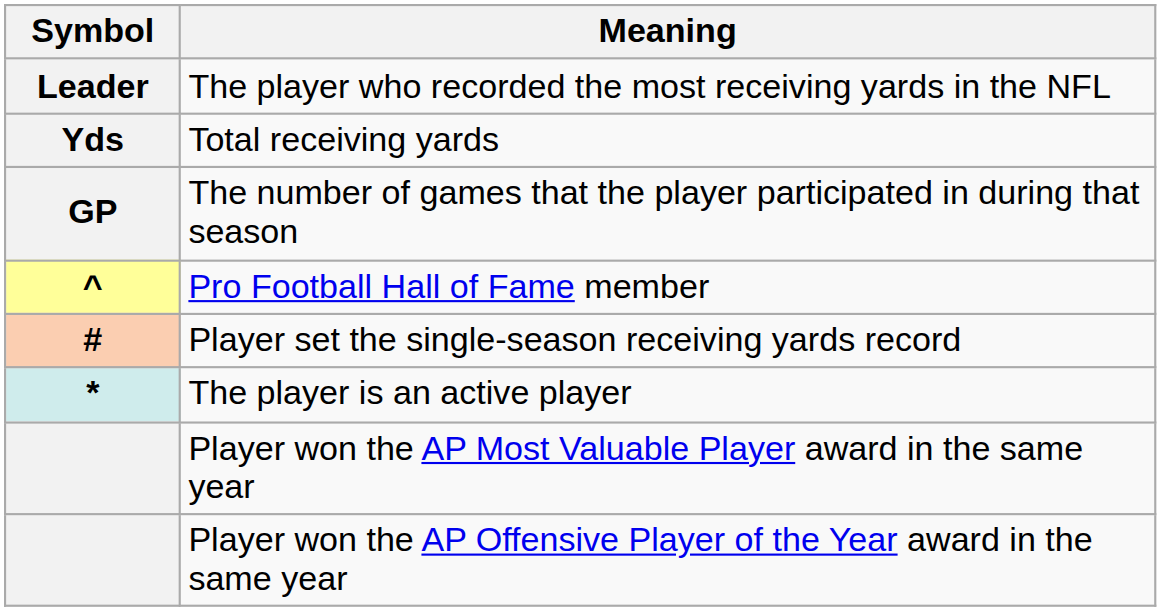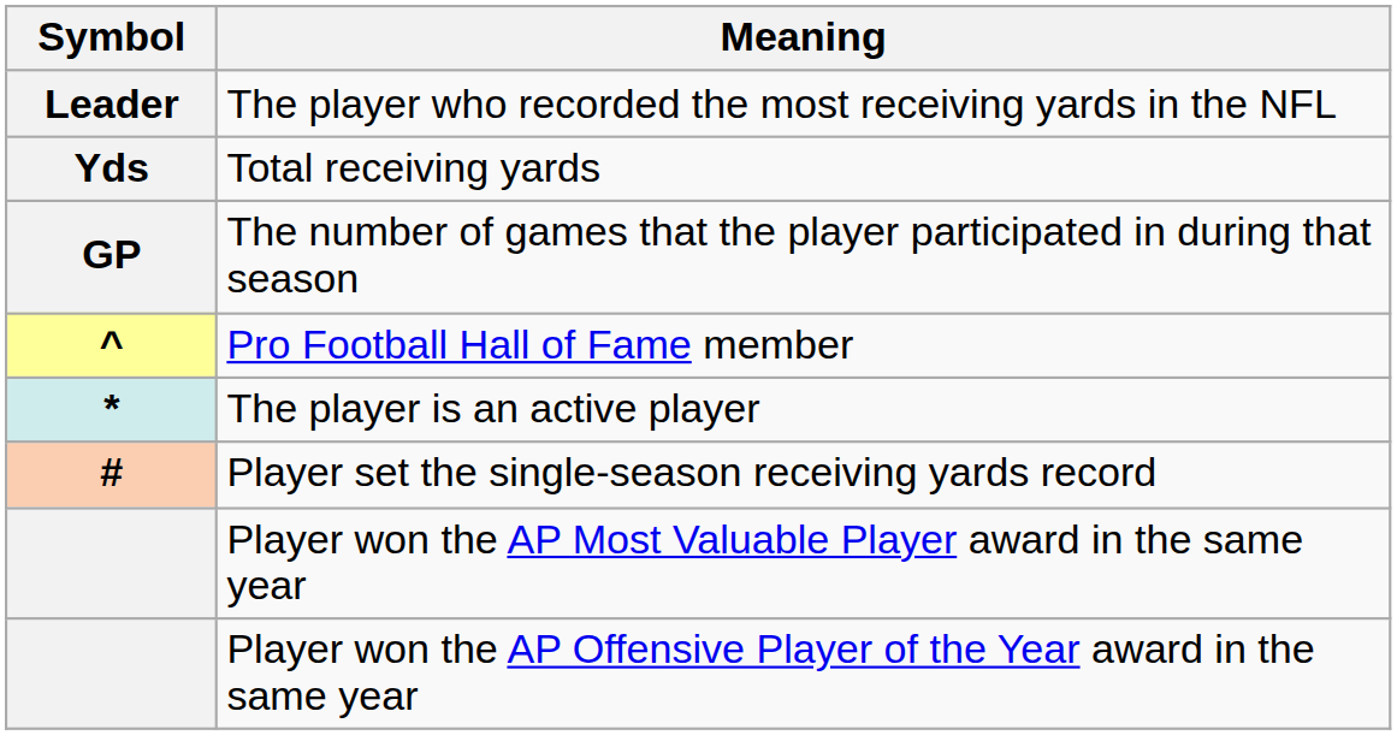rows swapped: The player is an active player <-> Player set the single-season receiving yards record
